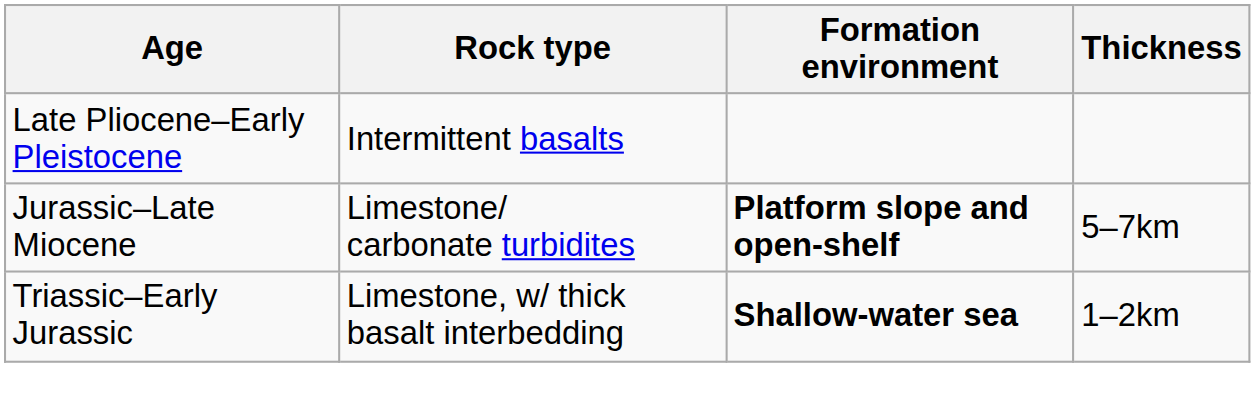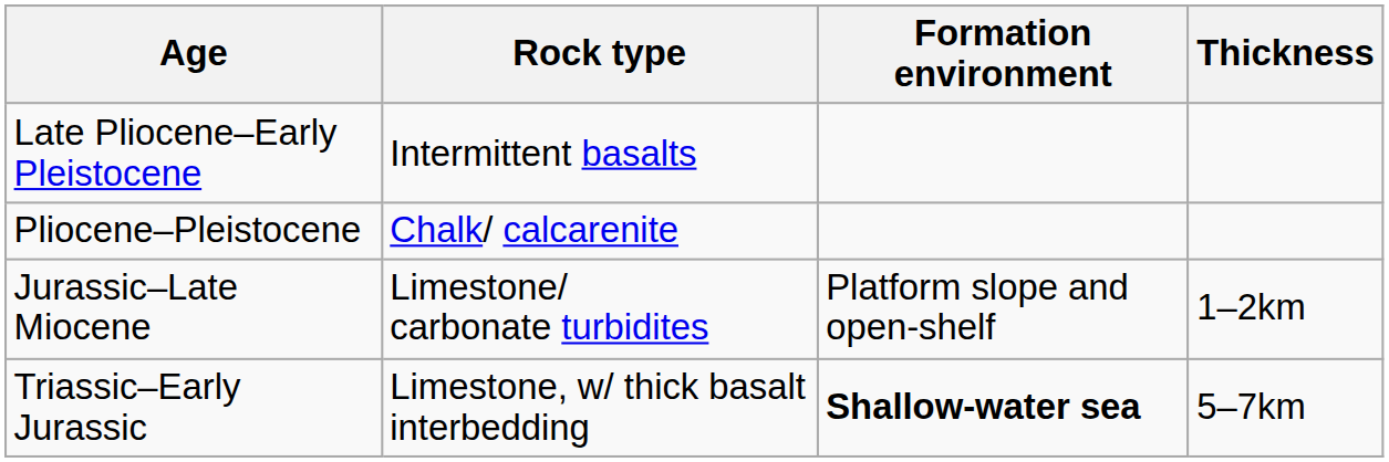+ row: Pliocene–Pleistocene | Chalk/ calcarenite
Jurassic–Late Miocene | Formation environment: bold -> normal
Jurassic–Late Miocene | Thickness: 5–7km -> 1–2km
Triassic–Early Jurassic | Thickness: 1–2km -> 5–7km
